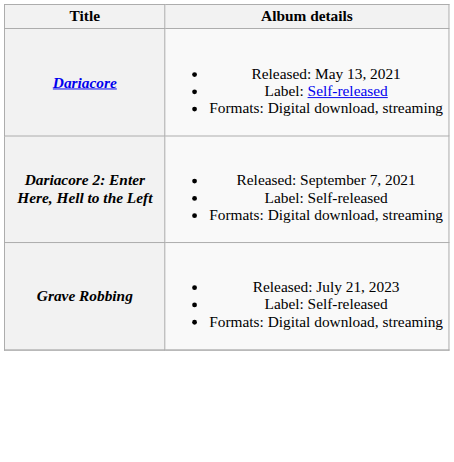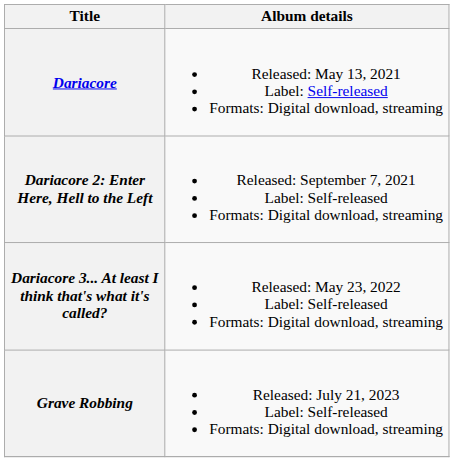+ row: Dariacore 3... At least I think that's what it's called? | Released: May 23, 2022 Label: Self-released Formats: Digital download, streaming
